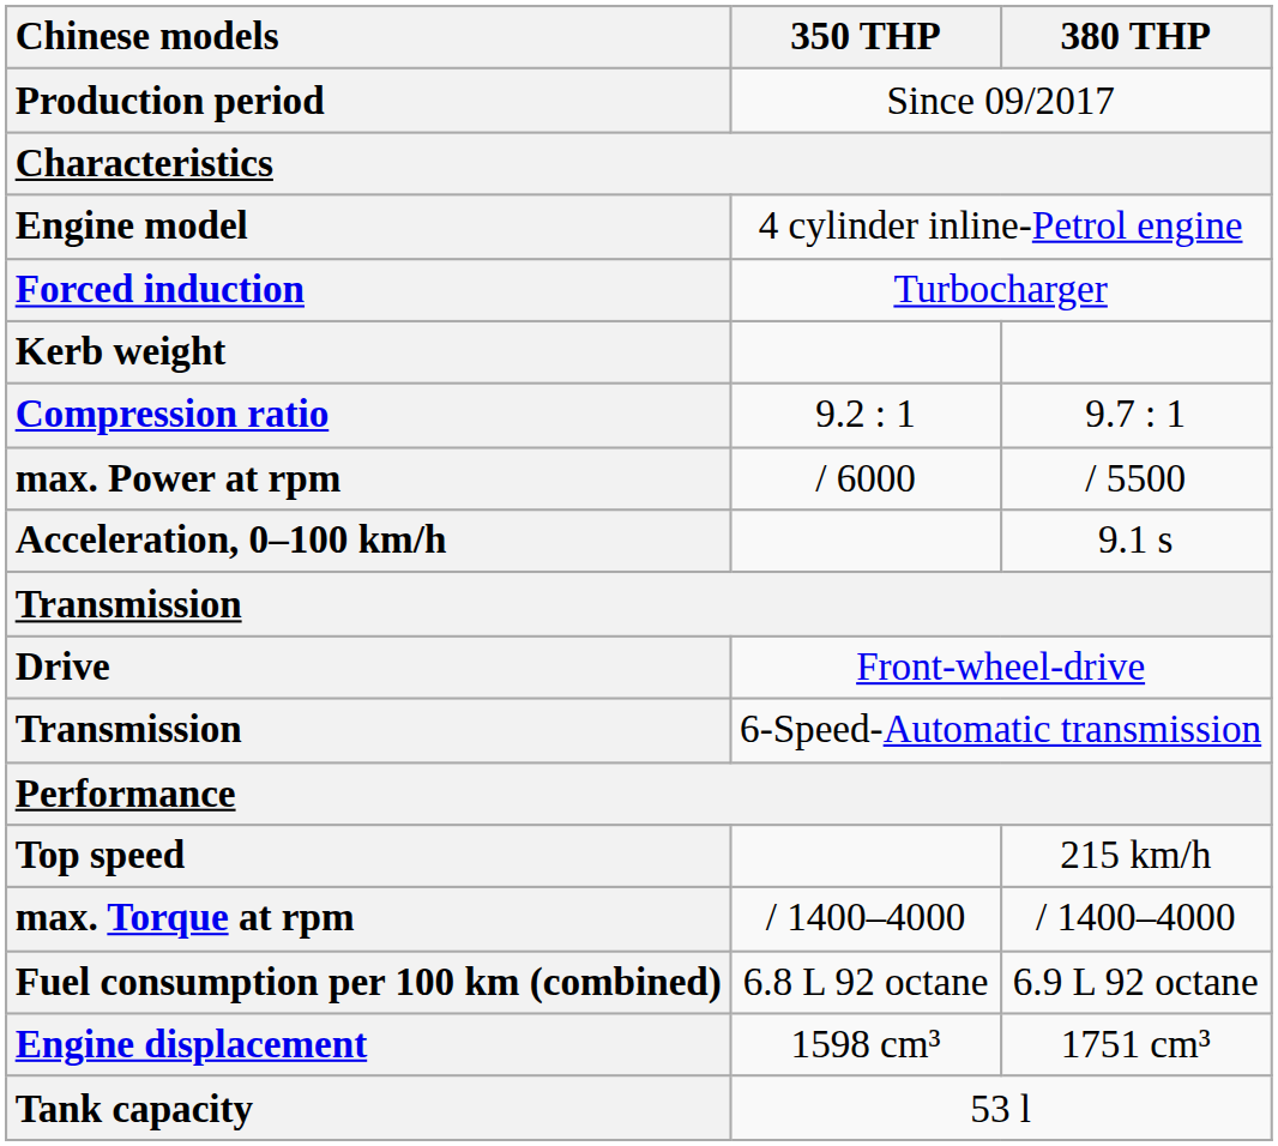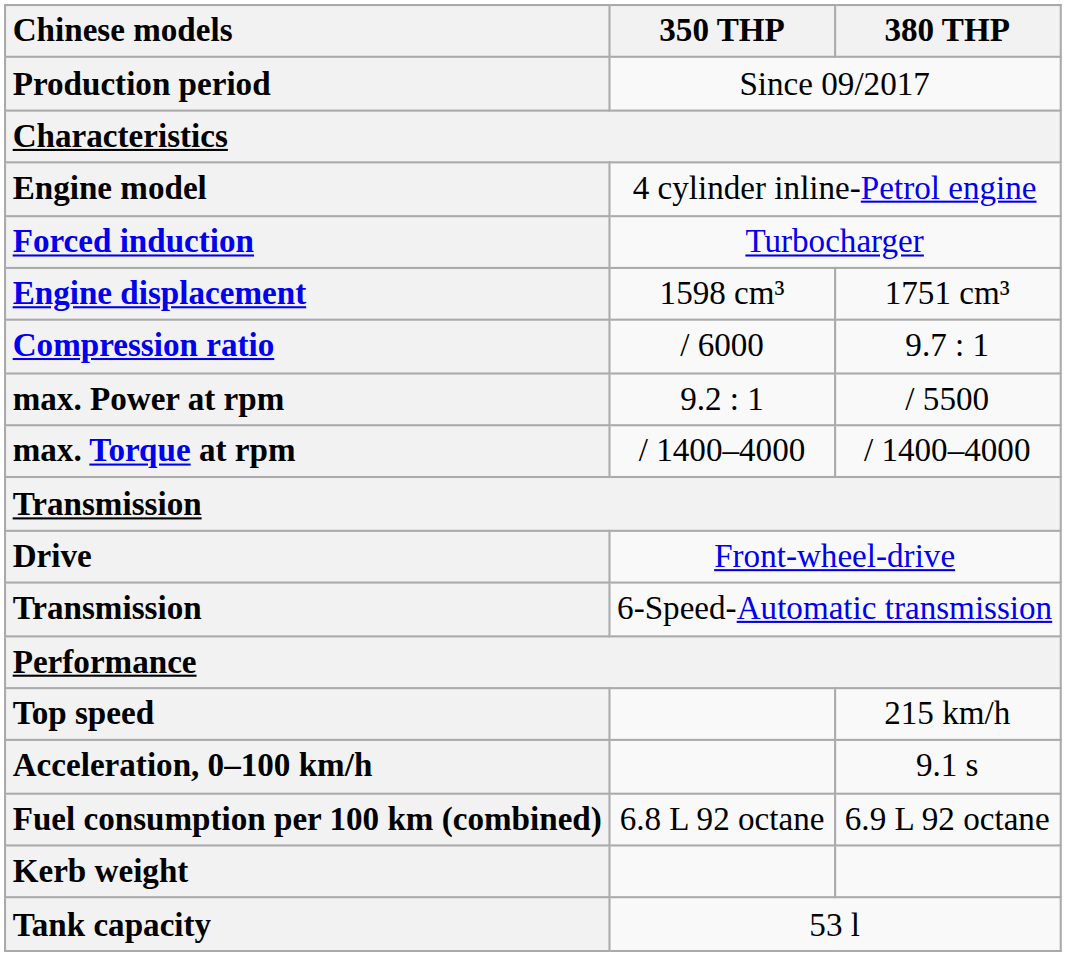rows swapped: Engine displacement <-> Kerb weight
Compression ratio | 350 THP: 9.2 : 1 -> / 6000
max. Power at rpm | 350 THP: / 6000 -> 9.2 : 1
rows swapped: max. Torque at rpm <-> Acceleration, 0–100 km/h
